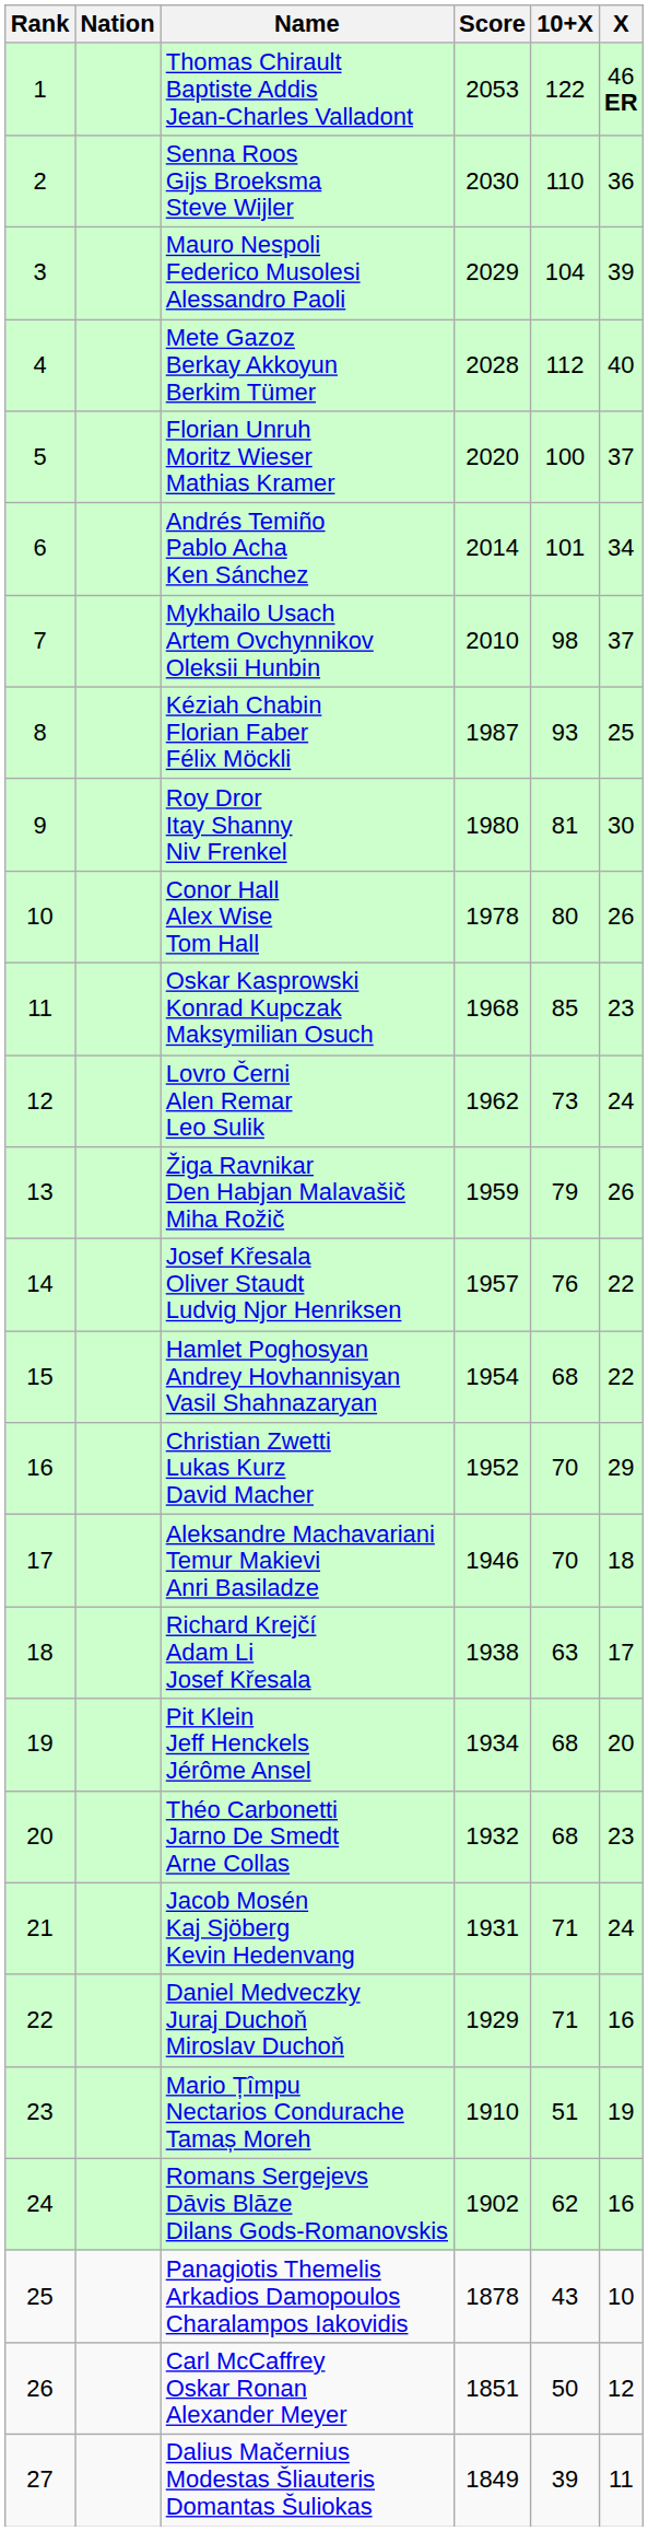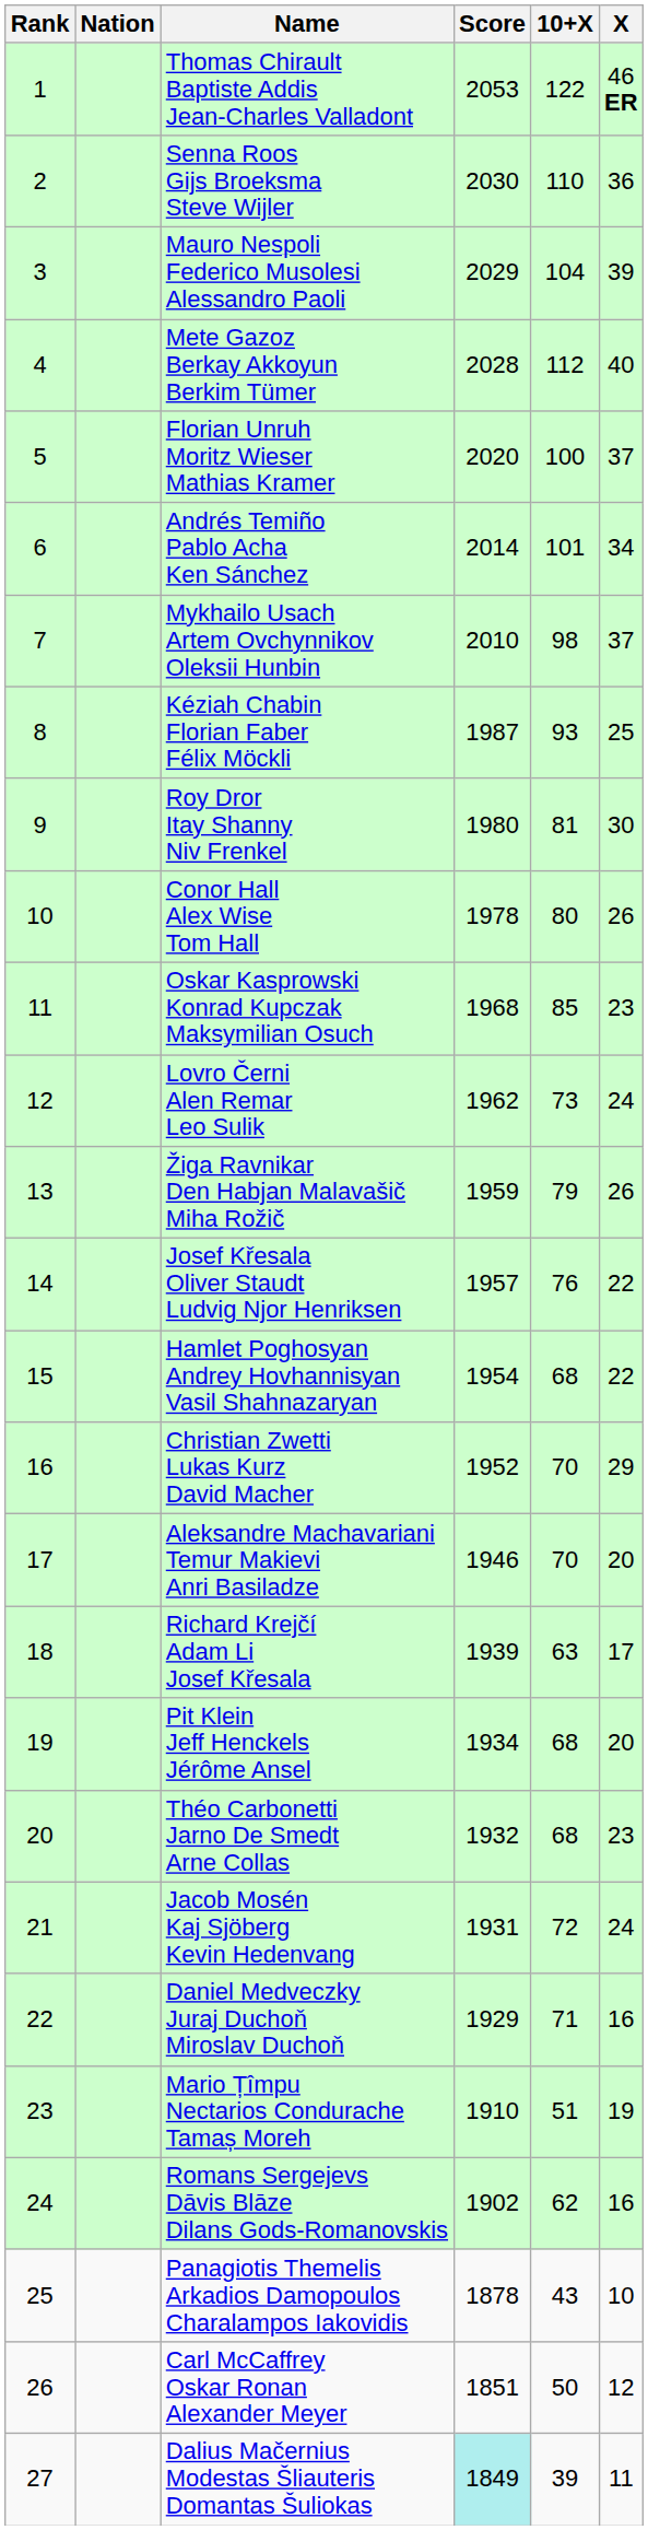Aleksandre Machavariani Temur Makievi Anri Basiladze | X: 18 -> 20
Richard Krejčí Adam Li Josef Křesala | Score: 1938 -> 1939
Jacob Mosén Kaj Sjöberg Kevin Hedenvang | 10+X: 71 -> 72
Dalius Mačernius Modestas Šliauteris Domantas Šuliokas | Score: no background -> paleturquoise background
